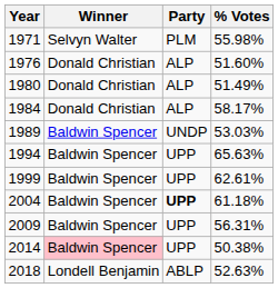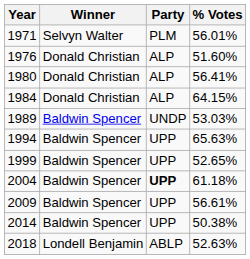1971 | % Votes: 55.98% -> 56.01%
1980 | % Votes: 51.49% -> 56.41%
1984 | % Votes: 58.17% -> 64.15%
1999 | % Votes: 62.61% -> 52.65%
2009 | % Votes: 56.31% -> 56.61%
2014 | Winner: pink background -> no background
